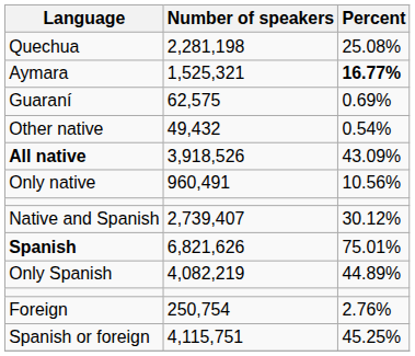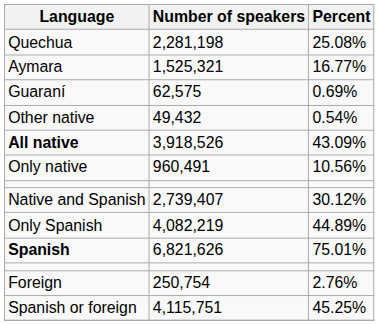Aymara | Percent: bold -> normal
rows swapped: Only Spanish <-> Spanish
